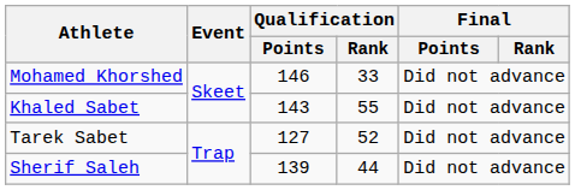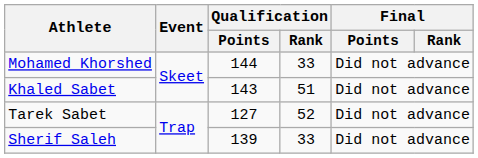Mohamed Khorshed | Qualification / Points: 146 -> 144
Khaled Sabet | Qualification / Rank: 55 -> 51
Sherif Saleh | Qualification / Rank: 44 -> 33
